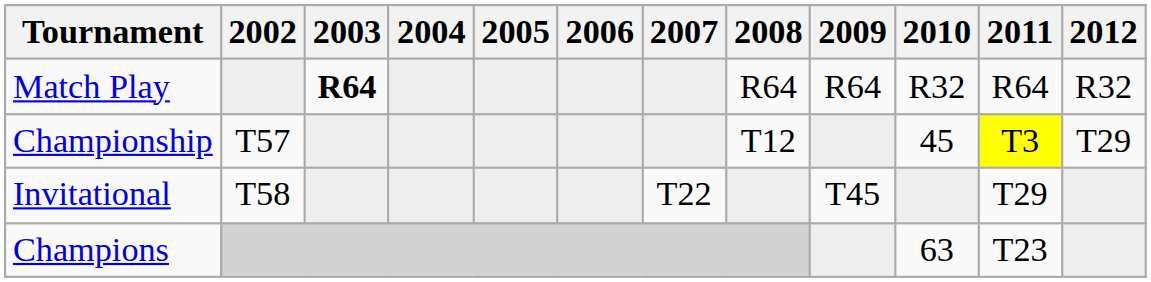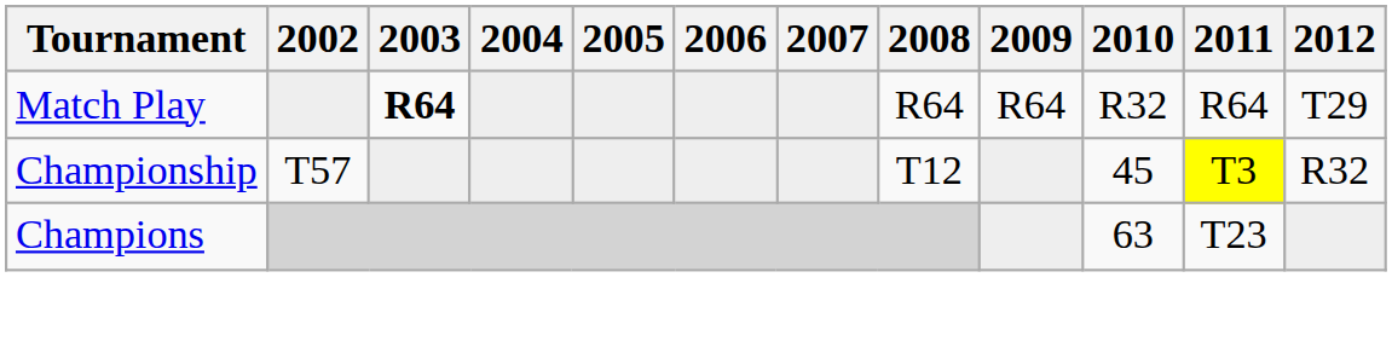Match Play | 2012: R32 -> T29
Championship | 2012: T29 -> R32
- row: Invitational | T58 | T22 | T45 | T29
